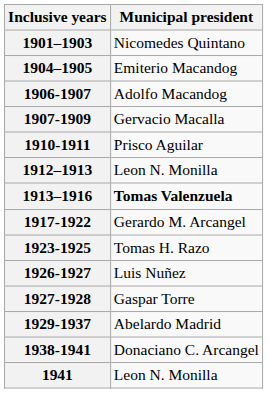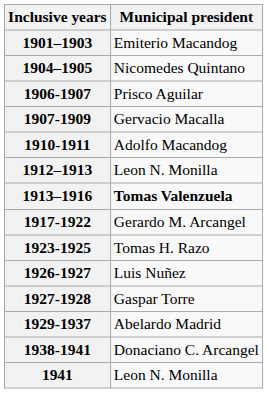1901–1903 | Municipal president: Nicomedes Quintano -> Emiterio Macandog
1904–1905 | Municipal president: Emiterio Macandog -> Nicomedes Quintano
1906-1907 | Municipal president: Adolfo Macandog -> Prisco Aguilar
1910-1911 | Municipal president: Prisco Aguilar -> Adolfo Macandog
